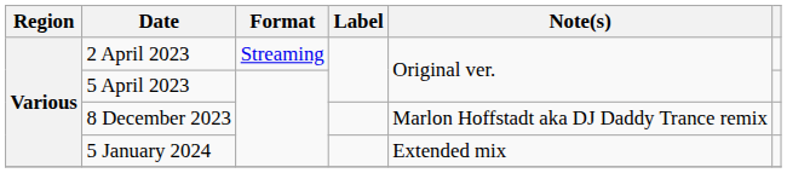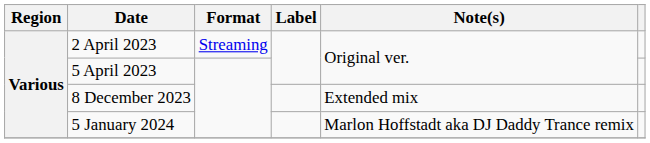8 December 2023 | Note(s): Marlon Hoffstadt aka DJ Daddy Trance remix -> Extended mix
5 January 2024 | Note(s): Extended mix -> Marlon Hoffstadt aka DJ Daddy Trance remix
